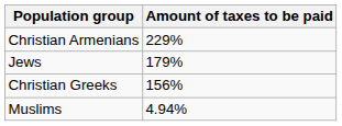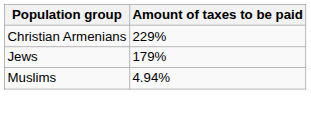- row: Christian Greeks | 156%
